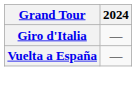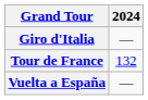+ row: Tour de France | 132
